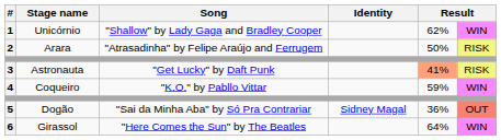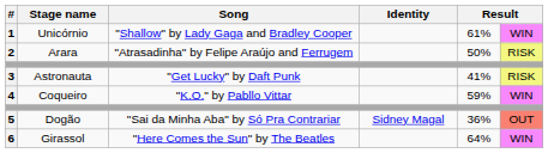1 | column 5: 62% -> 61%
3 | column 5: lightsalmon background -> no background
